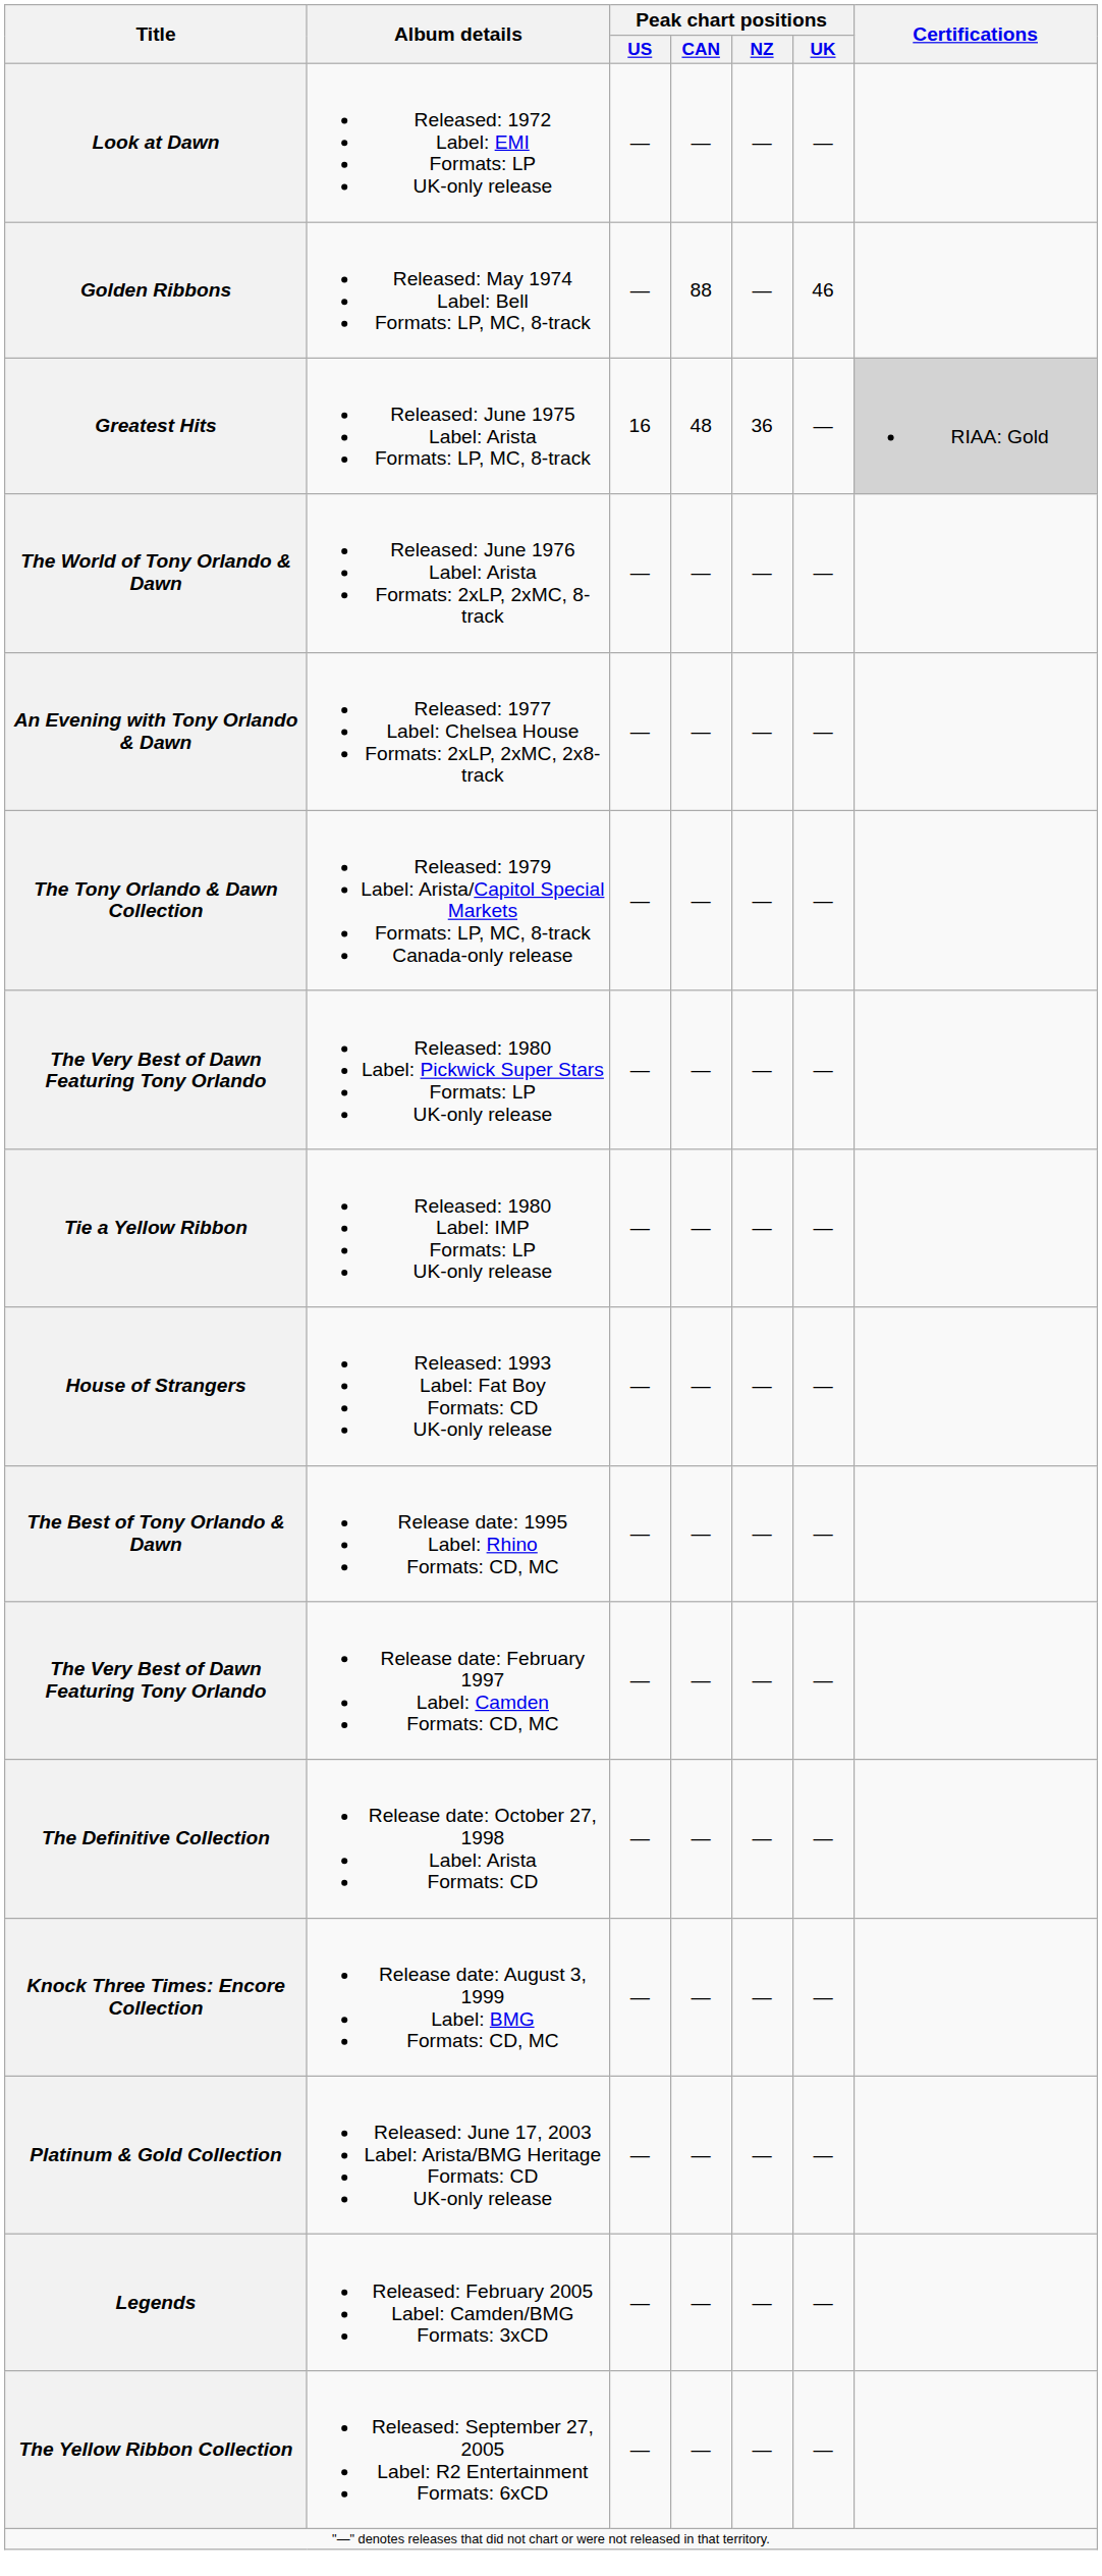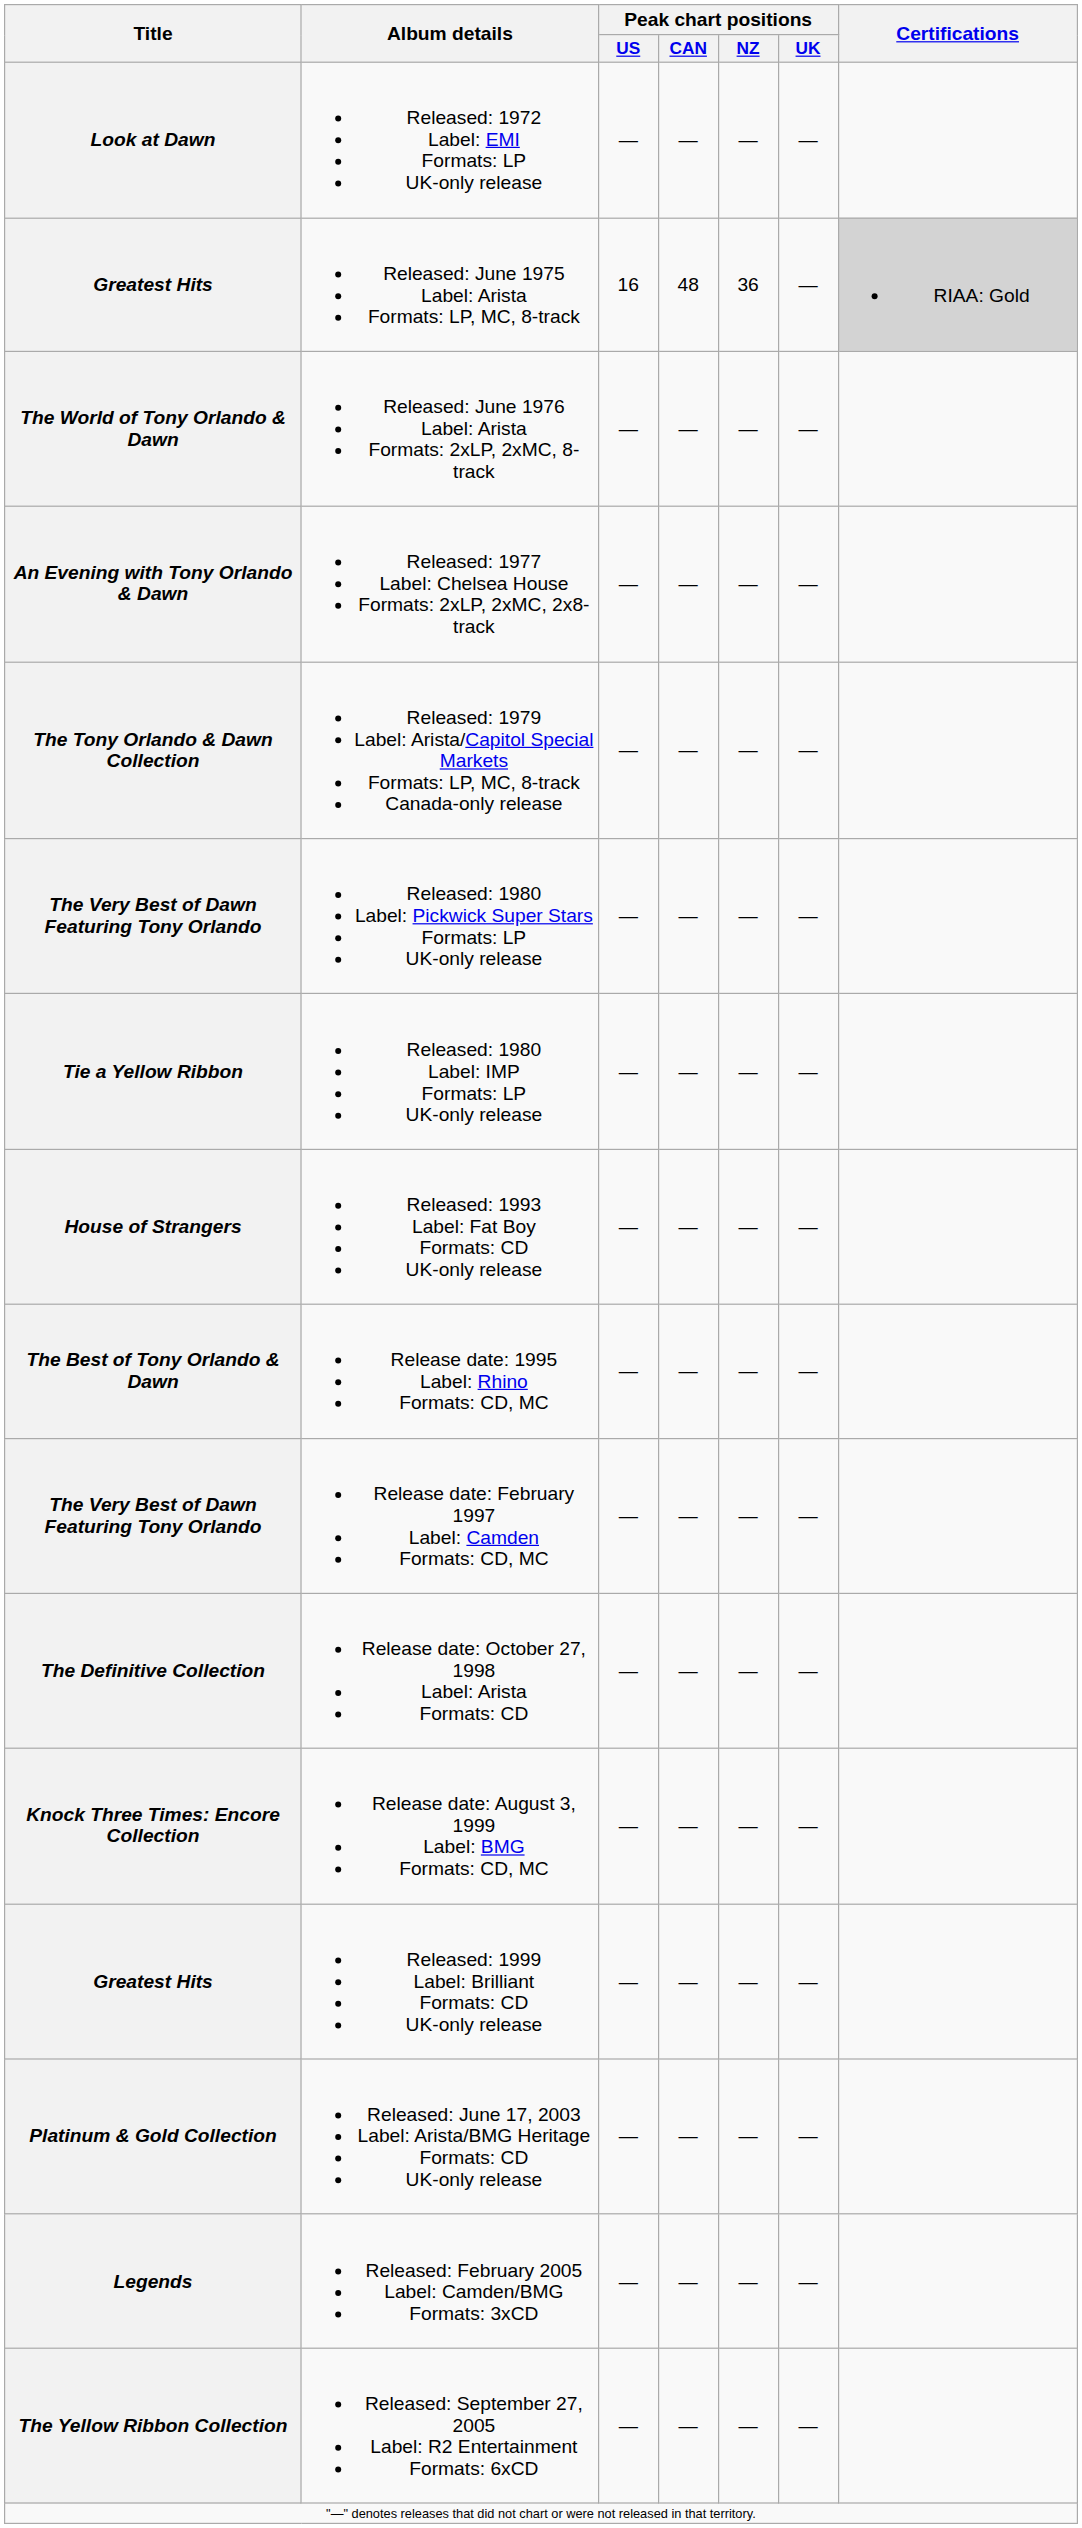- row: Golden Ribbons | Released: May 1974 Label: Bell Formats: LP, MC, 8-track | — | 88 | — | 46
+ row: Greatest Hits | Released: 1999 Label: Brilliant Formats: CD UK-only release | — | — | — | —
